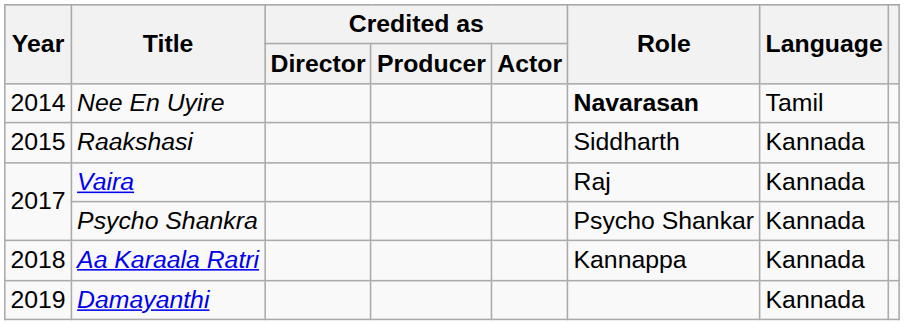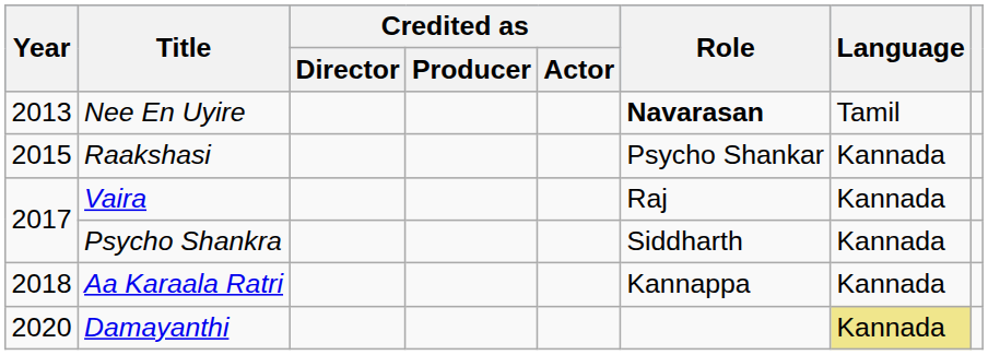Nee En Uyire | Year: 2014 -> 2013
Raakshasi | Role: Siddharth -> Psycho Shankar
Psycho Shankra | Role: Psycho Shankar -> Siddharth
Damayanthi | Year: 2019 -> 2020
Damayanthi | Language: no background -> khaki background
